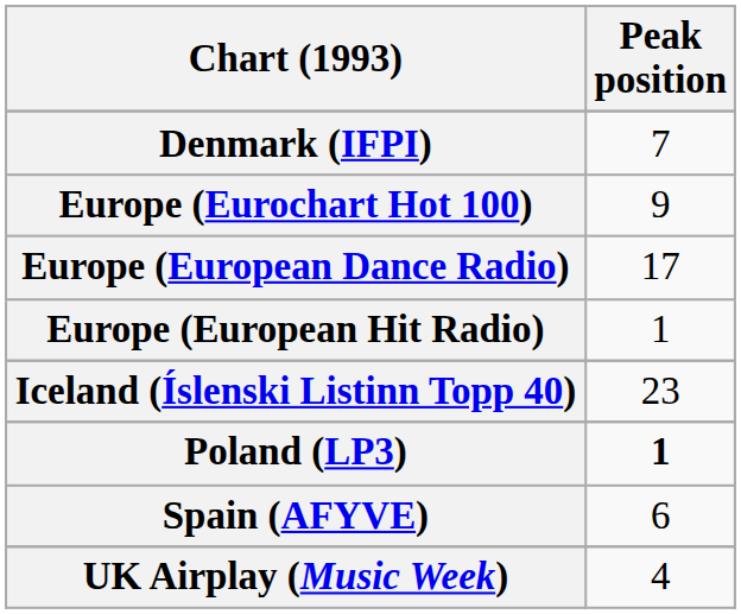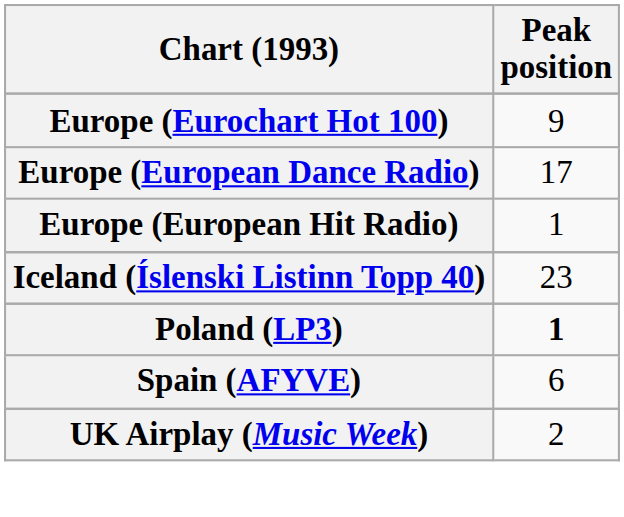- row: Denmark (IFPI) | 7
UK Airplay (Music Week) | Peak position: 4 -> 2
